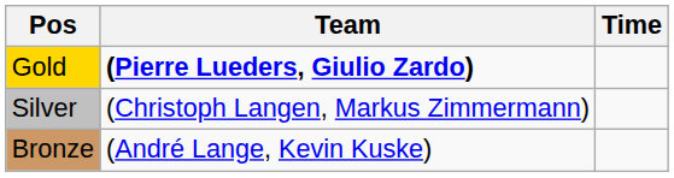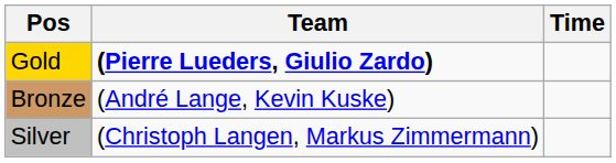rows swapped: Silver <-> Bronze
